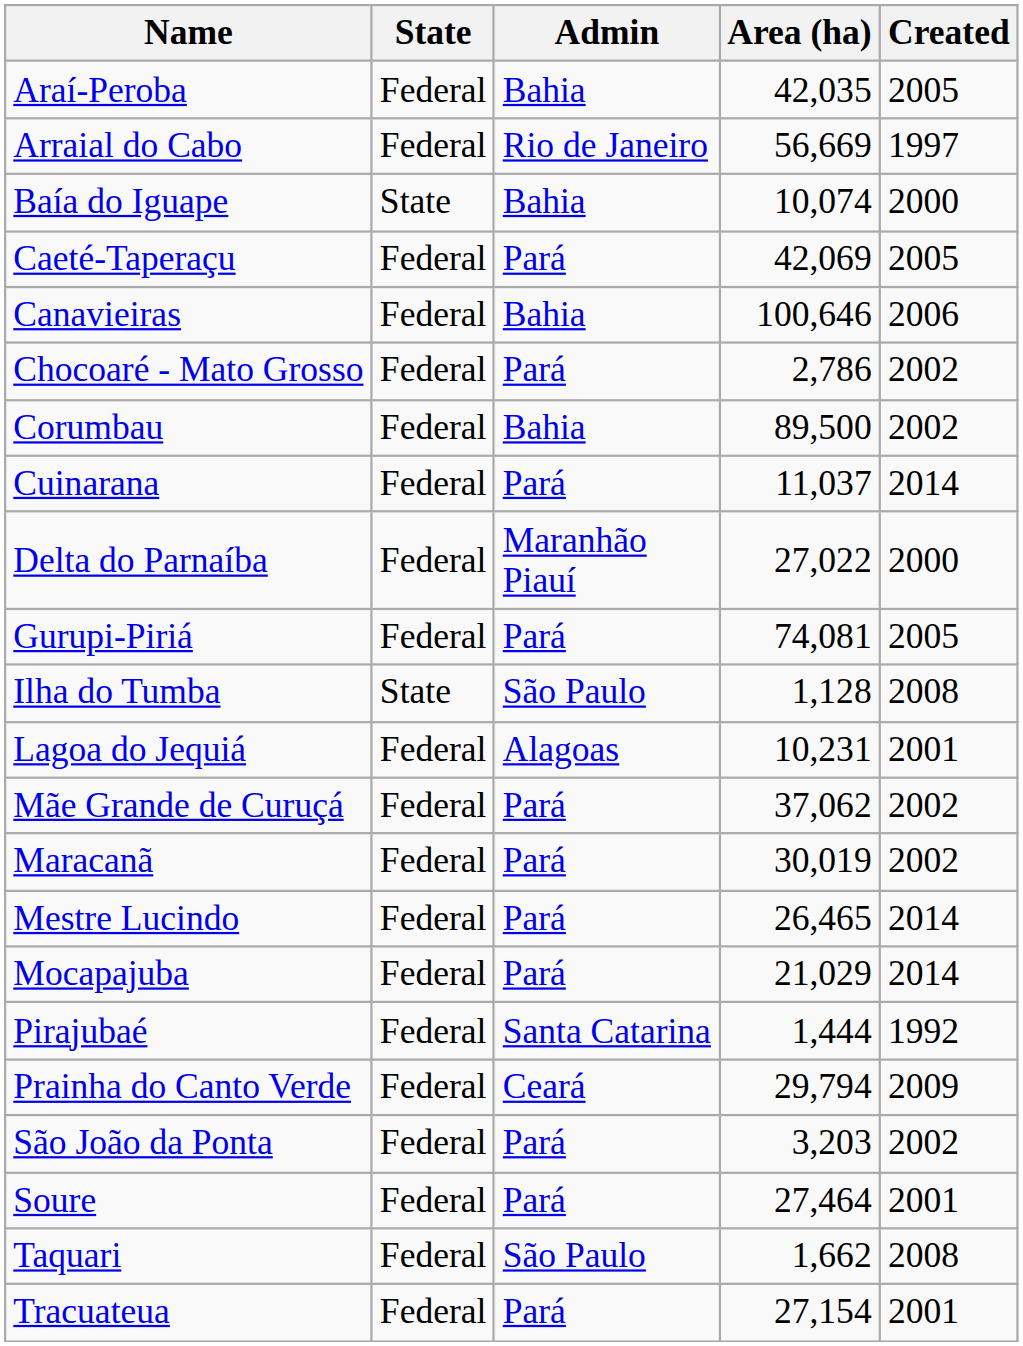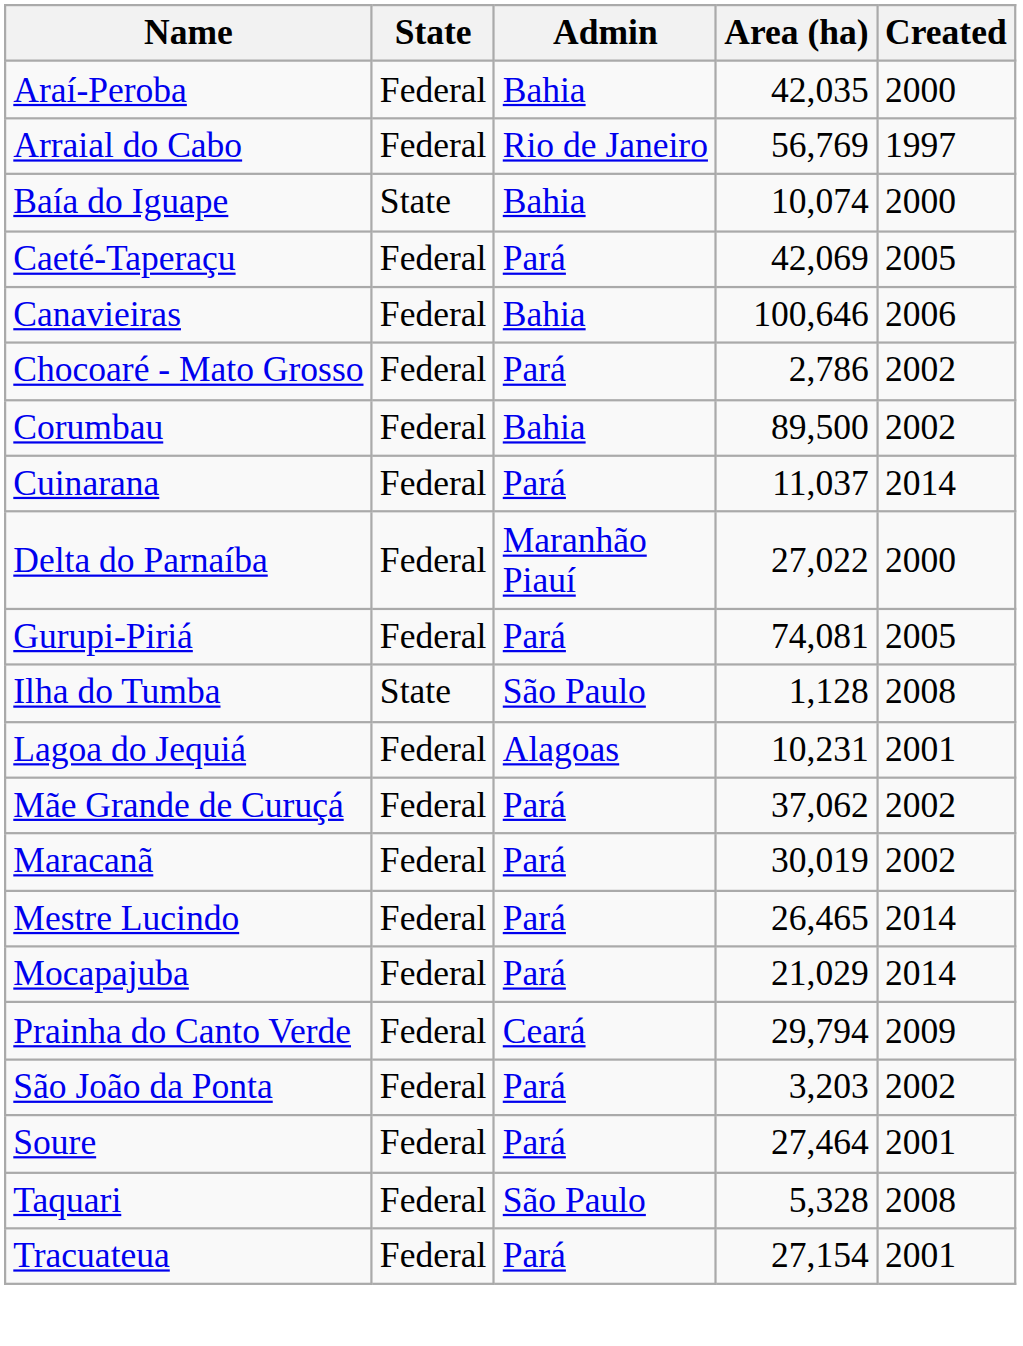Araí-Peroba | Created: 2005 -> 2000
Arraial do Cabo | Area (ha): 56,669 -> 56,769
- row: Pirajubaé | Federal | Santa Catarina | 1,444 | 1992
Taquari | Area (ha): 1,662 -> 5,328
